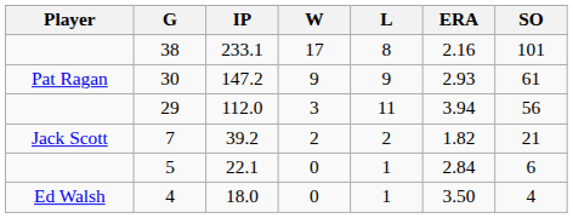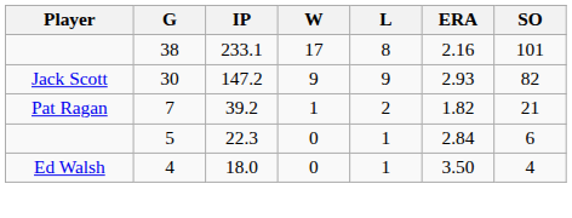30 | Player: Pat Ragan -> Jack Scott
30 | SO: 61 -> 82
- row: 29 | 112.0 | 3 | 11 | 3.94 | 56
7 | Player: Jack Scott -> Pat Ragan
7 | W: 2 -> 1
5 | IP: 22.1 -> 22.3
